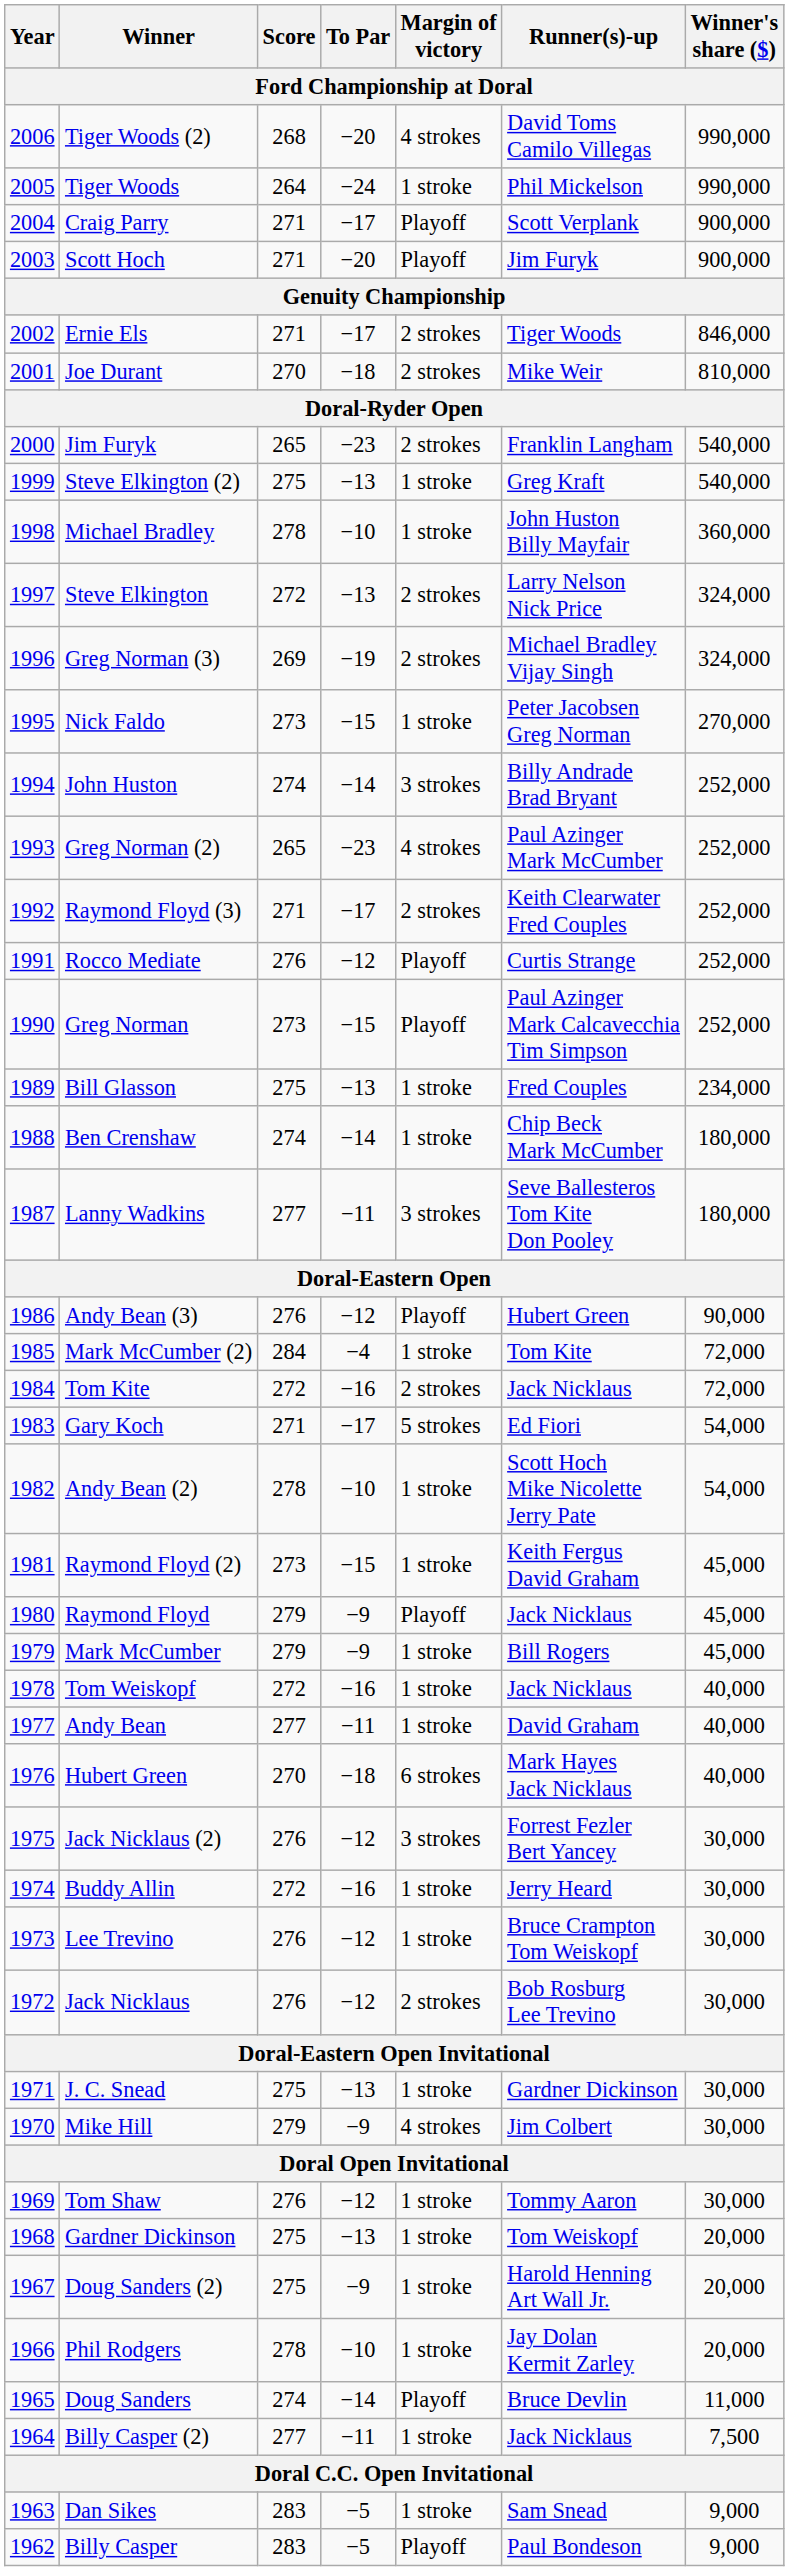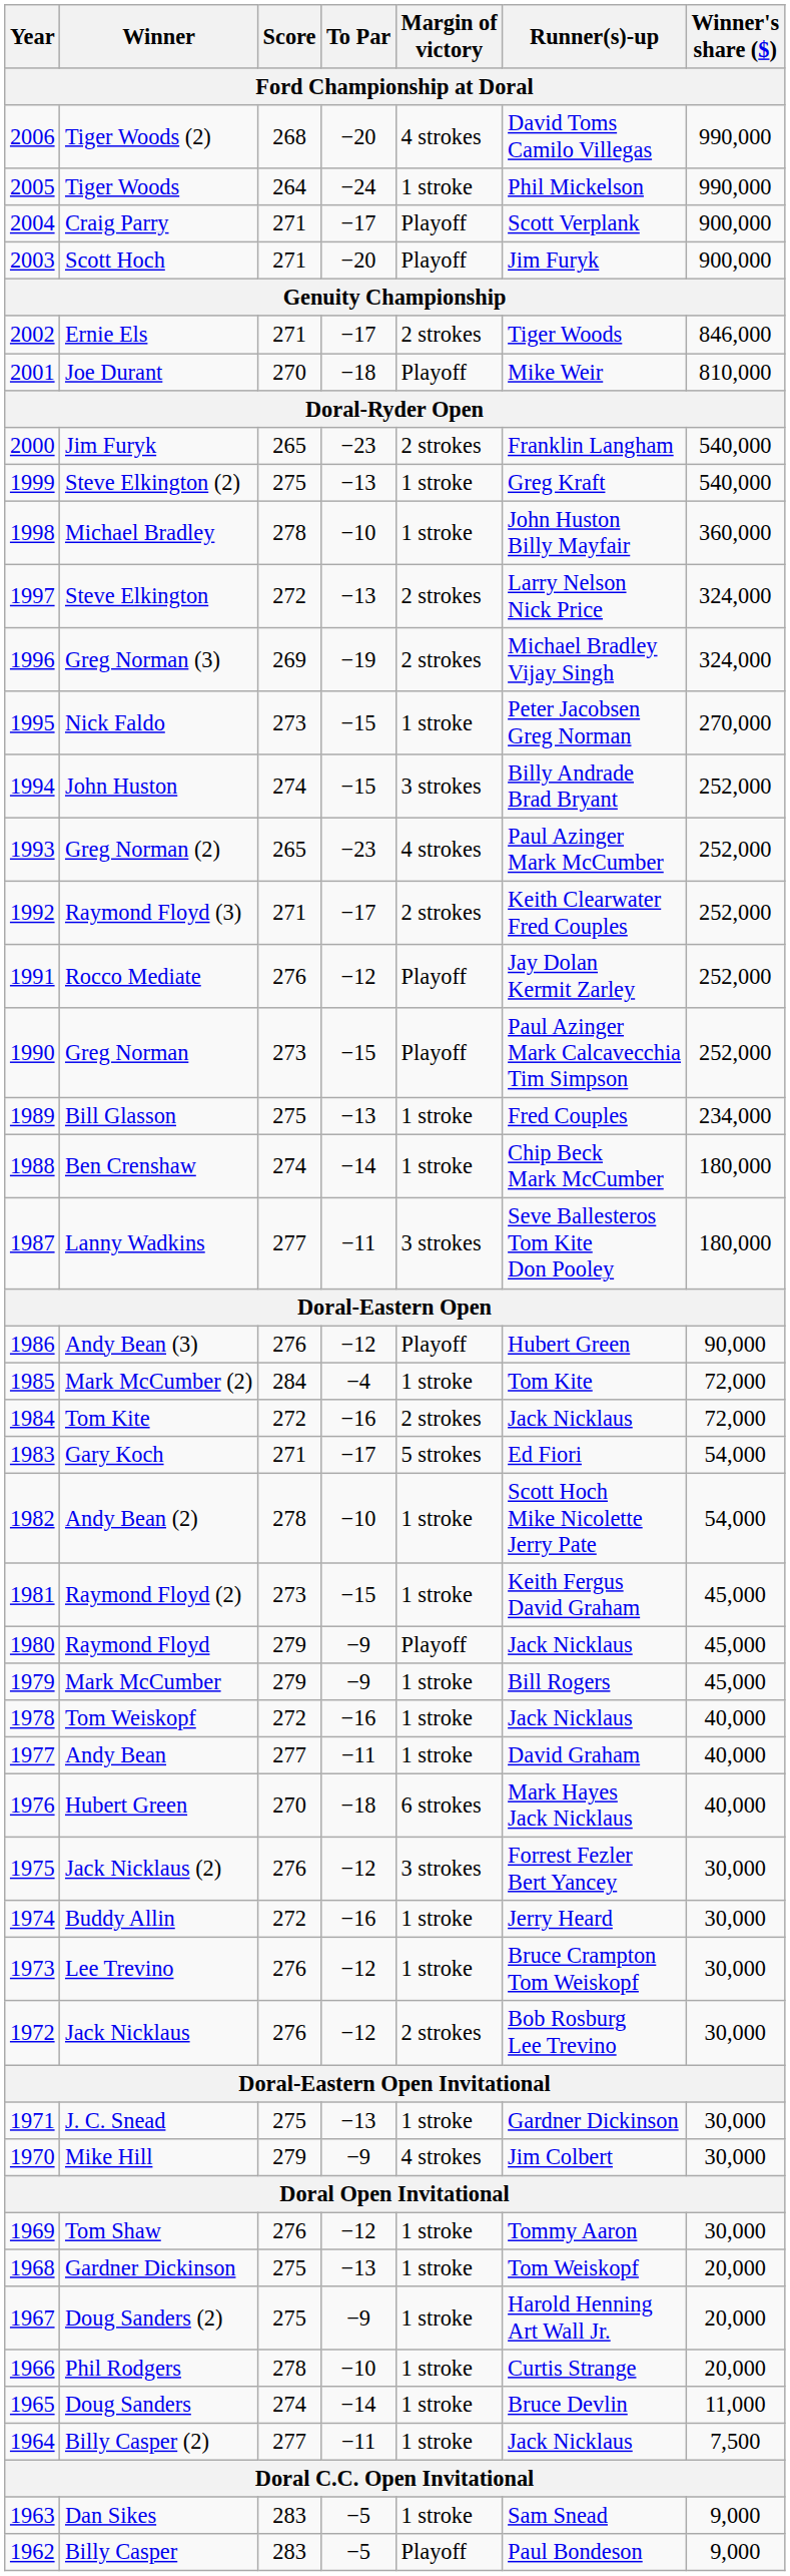Joe Durant | Margin of victory: 2 strokes -> Playoff
John Huston | To Par: −14 -> −15
Rocco Mediate | Runner(s)-up: Curtis Strange -> Jay Dolan Kermit Zarley
Phil Rodgers | Runner(s)-up: Jay Dolan Kermit Zarley -> Curtis Strange
Doug Sanders | Margin of victory: Playoff -> 1 stroke
